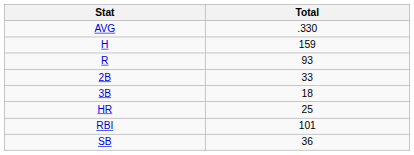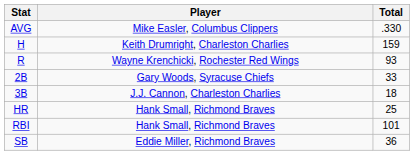+ column: Player | Mike Easler, Columbus Clippers | Keith Drumright, Charleston Charlies | Wayne Krenchicki, Rochester Red Wings | Gary Woods, Syracuse Chiefs | J.J. Cannon, Charleston Charlies | Hank Small, Richmond Braves | Hank Small, Richmond Braves | Eddie Miller, Richmond Braves
